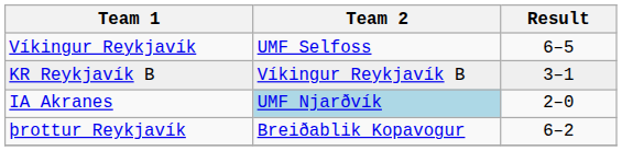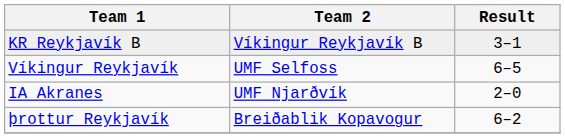rows swapped: Víkingur Reykjavík <-> KR Reykjavík B
IA Akranes | Team 2: lightblue background -> no background
